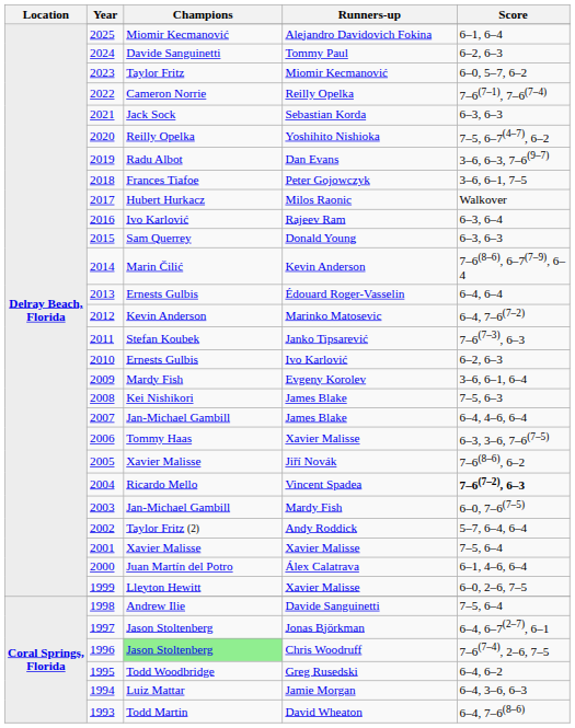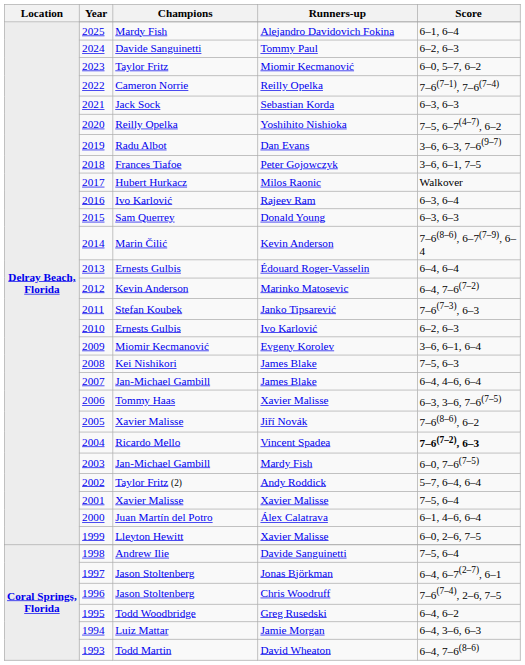Alejandro Davidovich Fokina | Champions: Miomir Kecmanović -> Mardy Fish
Evgeny Korolev | Champions: Mardy Fish -> Miomir Kecmanović
Chris Woodruff | Champions: lightgreen background -> no background
